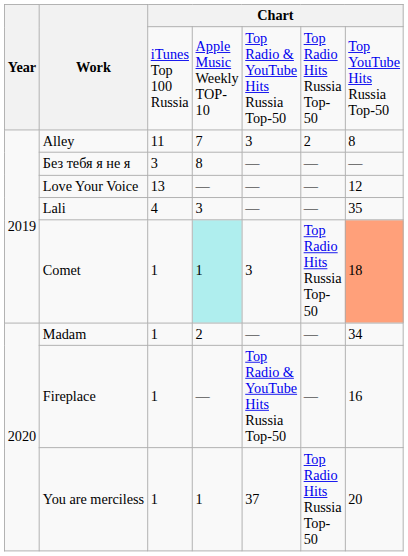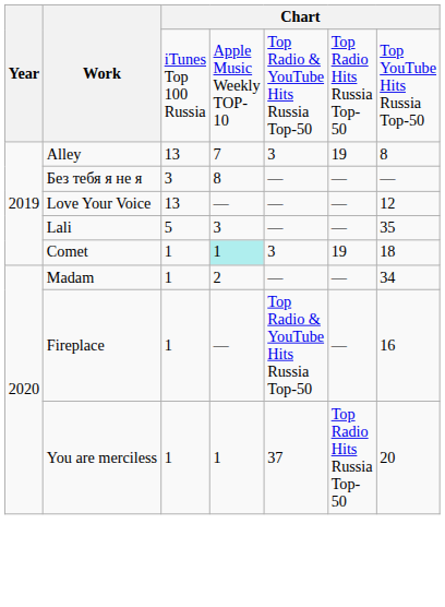Alley | column 3: 11 -> 13
Alley | column 6: 2 -> 19
Lali | column 3: 4 -> 5
Comet | column 6: Top Radio Hits Russia Top-50 -> 19
Comet | column 7: lightsalmon background -> no background
